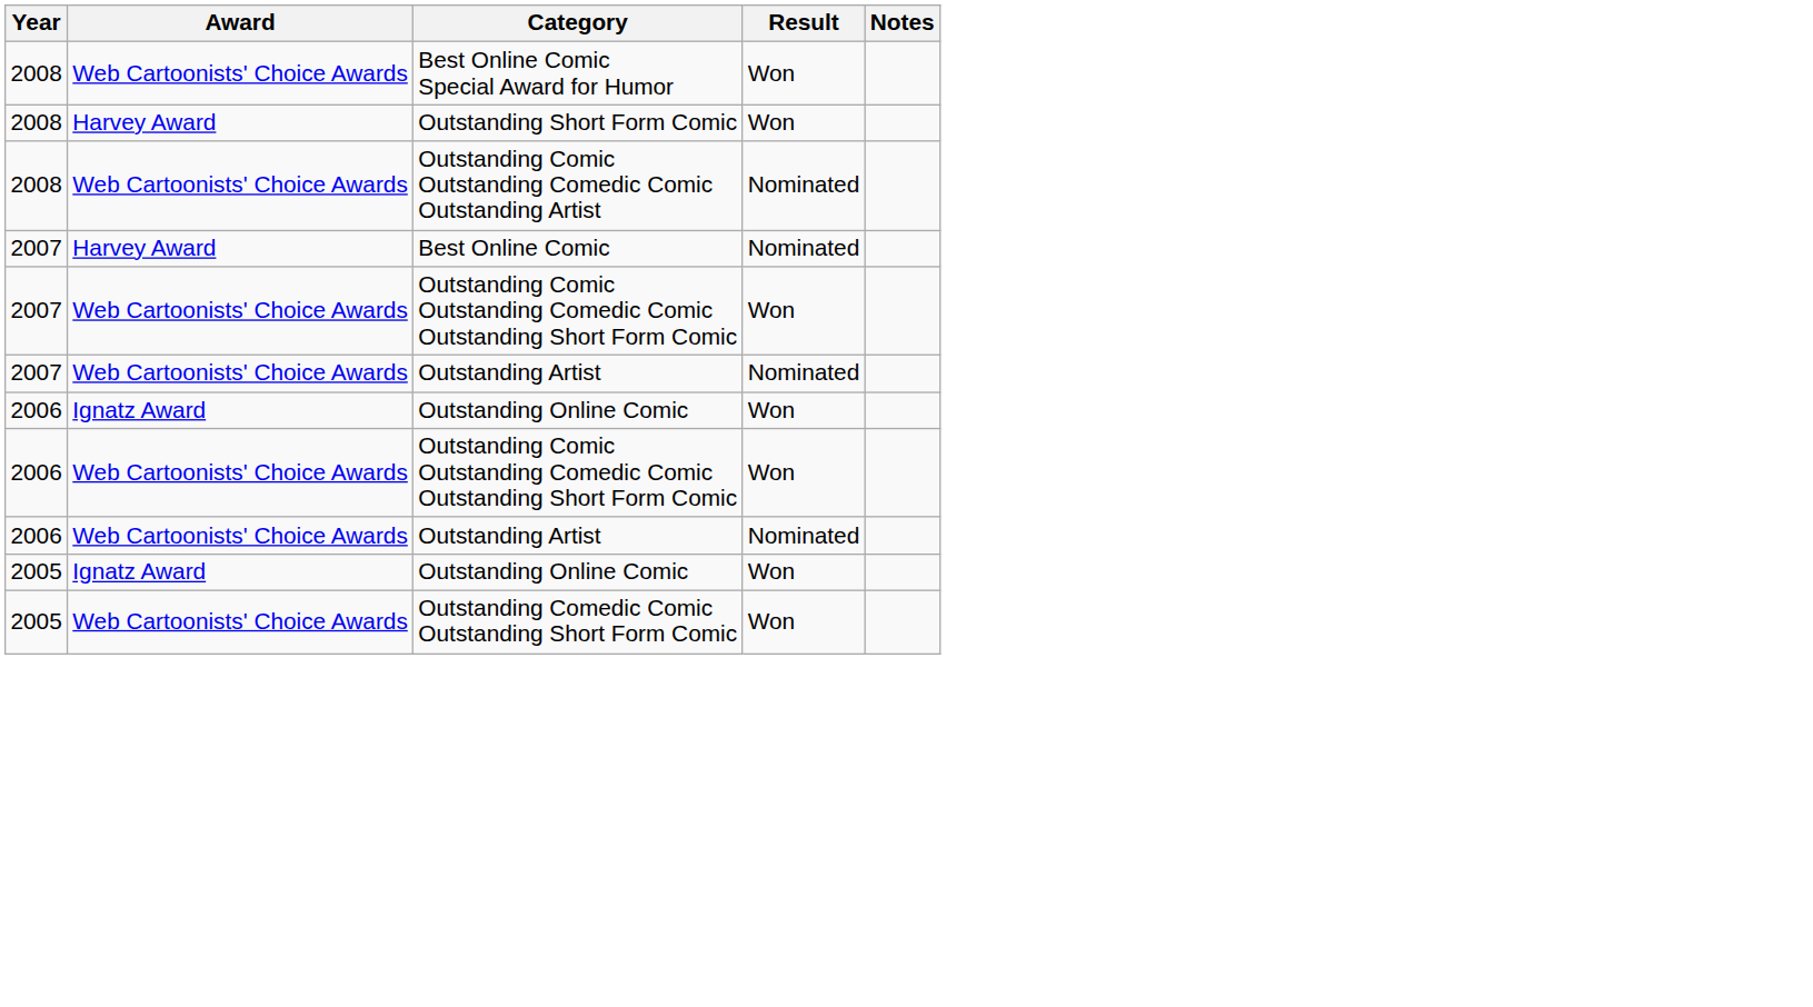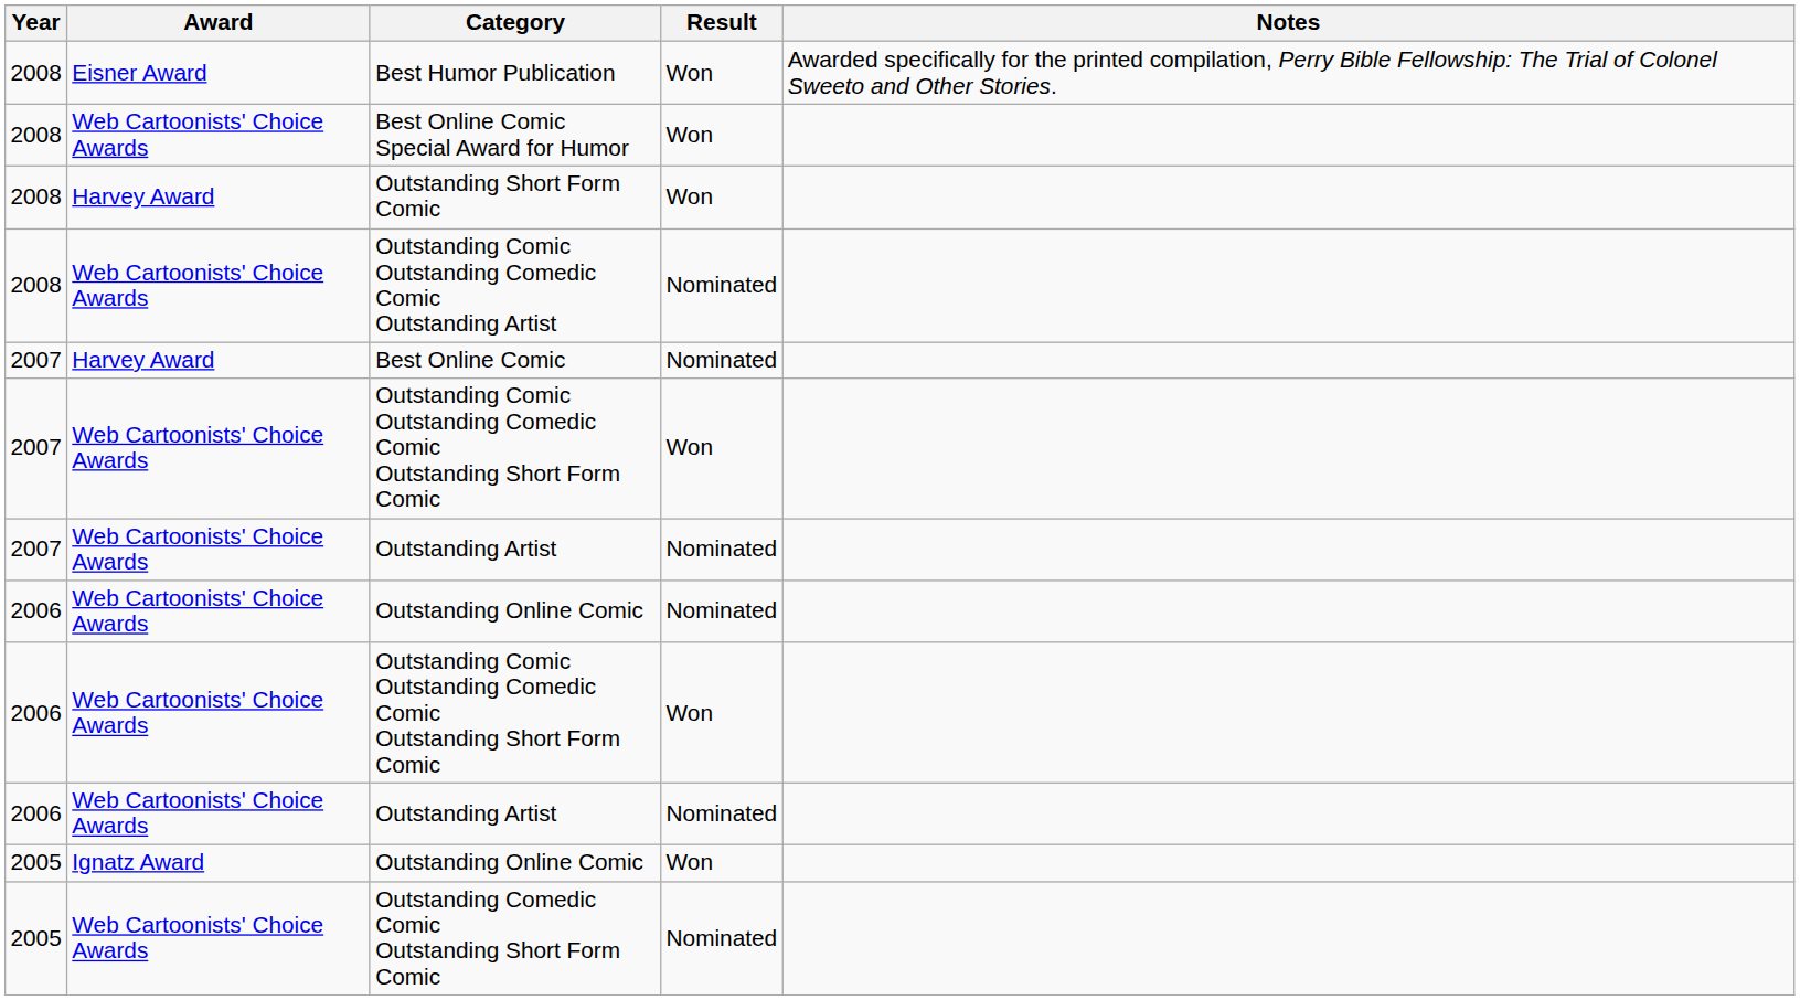+ row: 2008 | Eisner Award | Best Humor Publication | Won | Awarded specifically for the printed compilation, Perry Bible Fellowship: The Trial of Colonel Sweeto and Other Stories.
2006 / Outstanding Online Comic | Award: Ignatz Award -> Web Cartoonists' Choice Awards
2006 / Outstanding Online Comic | Result: Won -> Nominated
Outstanding Comedic Comic Outstanding Short Form Comic | Result: Won -> Nominated
